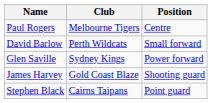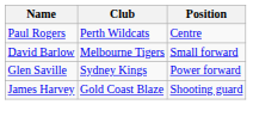Paul Rogers | Club: Melbourne Tigers -> Perth Wildcats
David Barlow | Club: Perth Wildcats -> Melbourne Tigers
- row: Stephen Black | Cairns Taipans | Point guard
